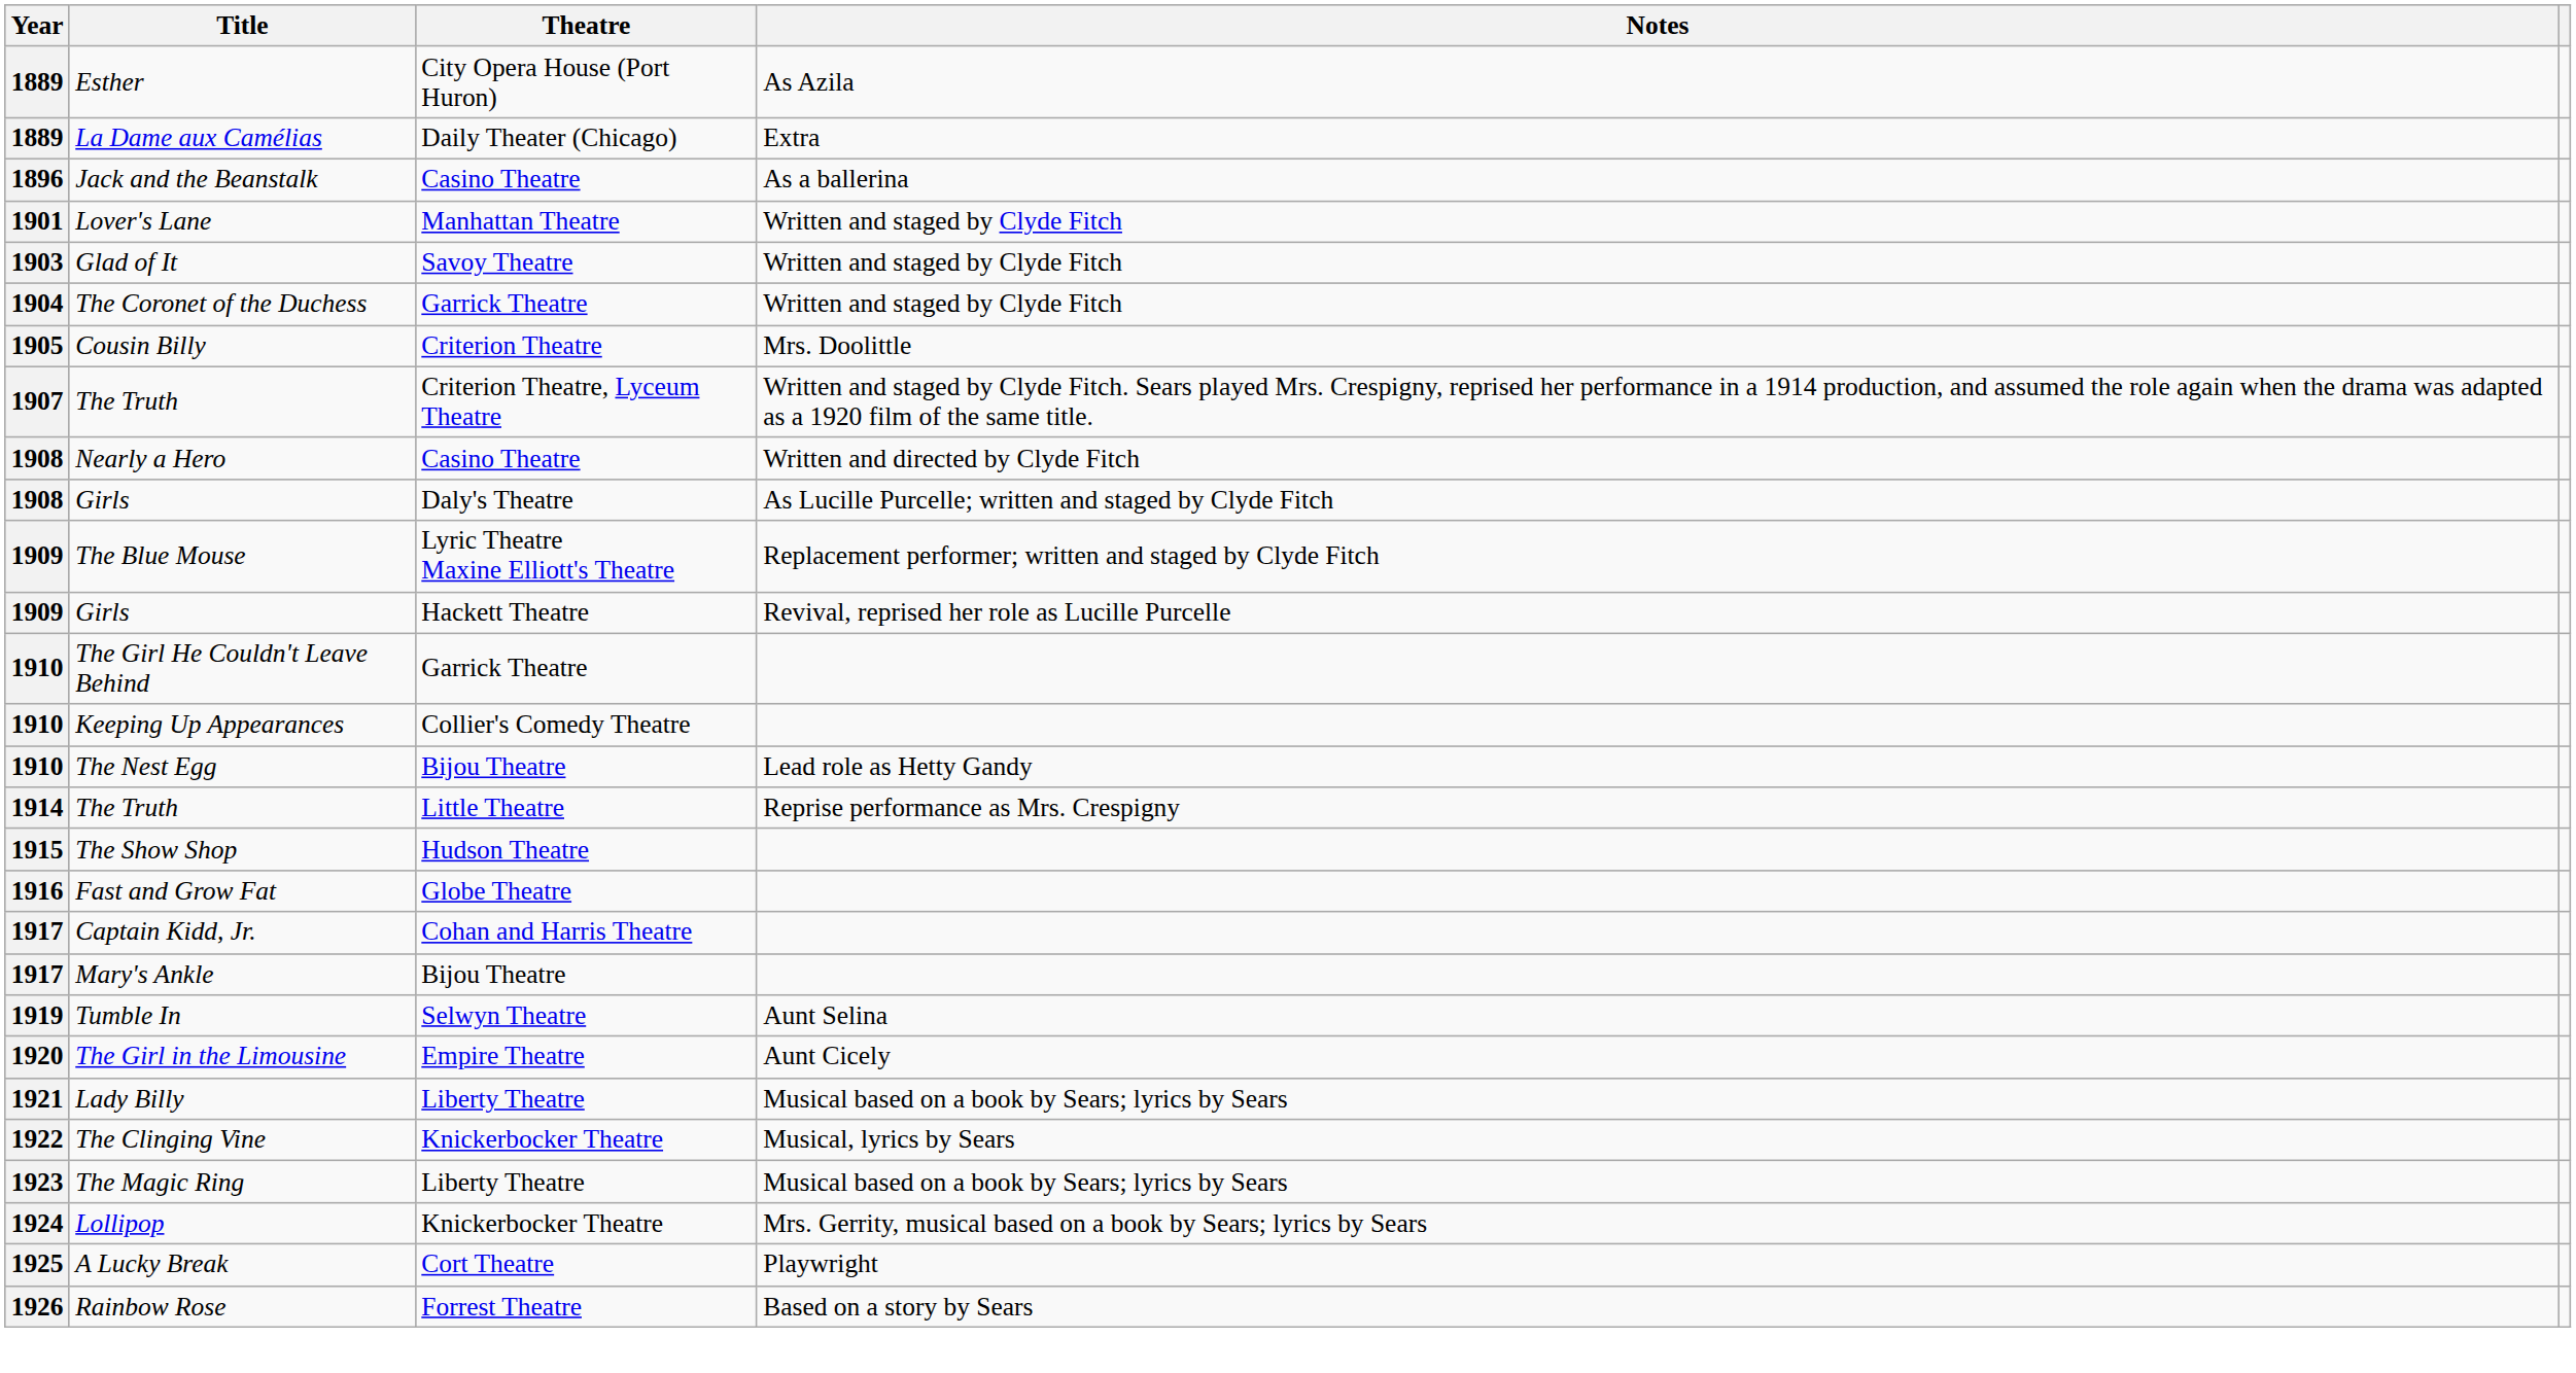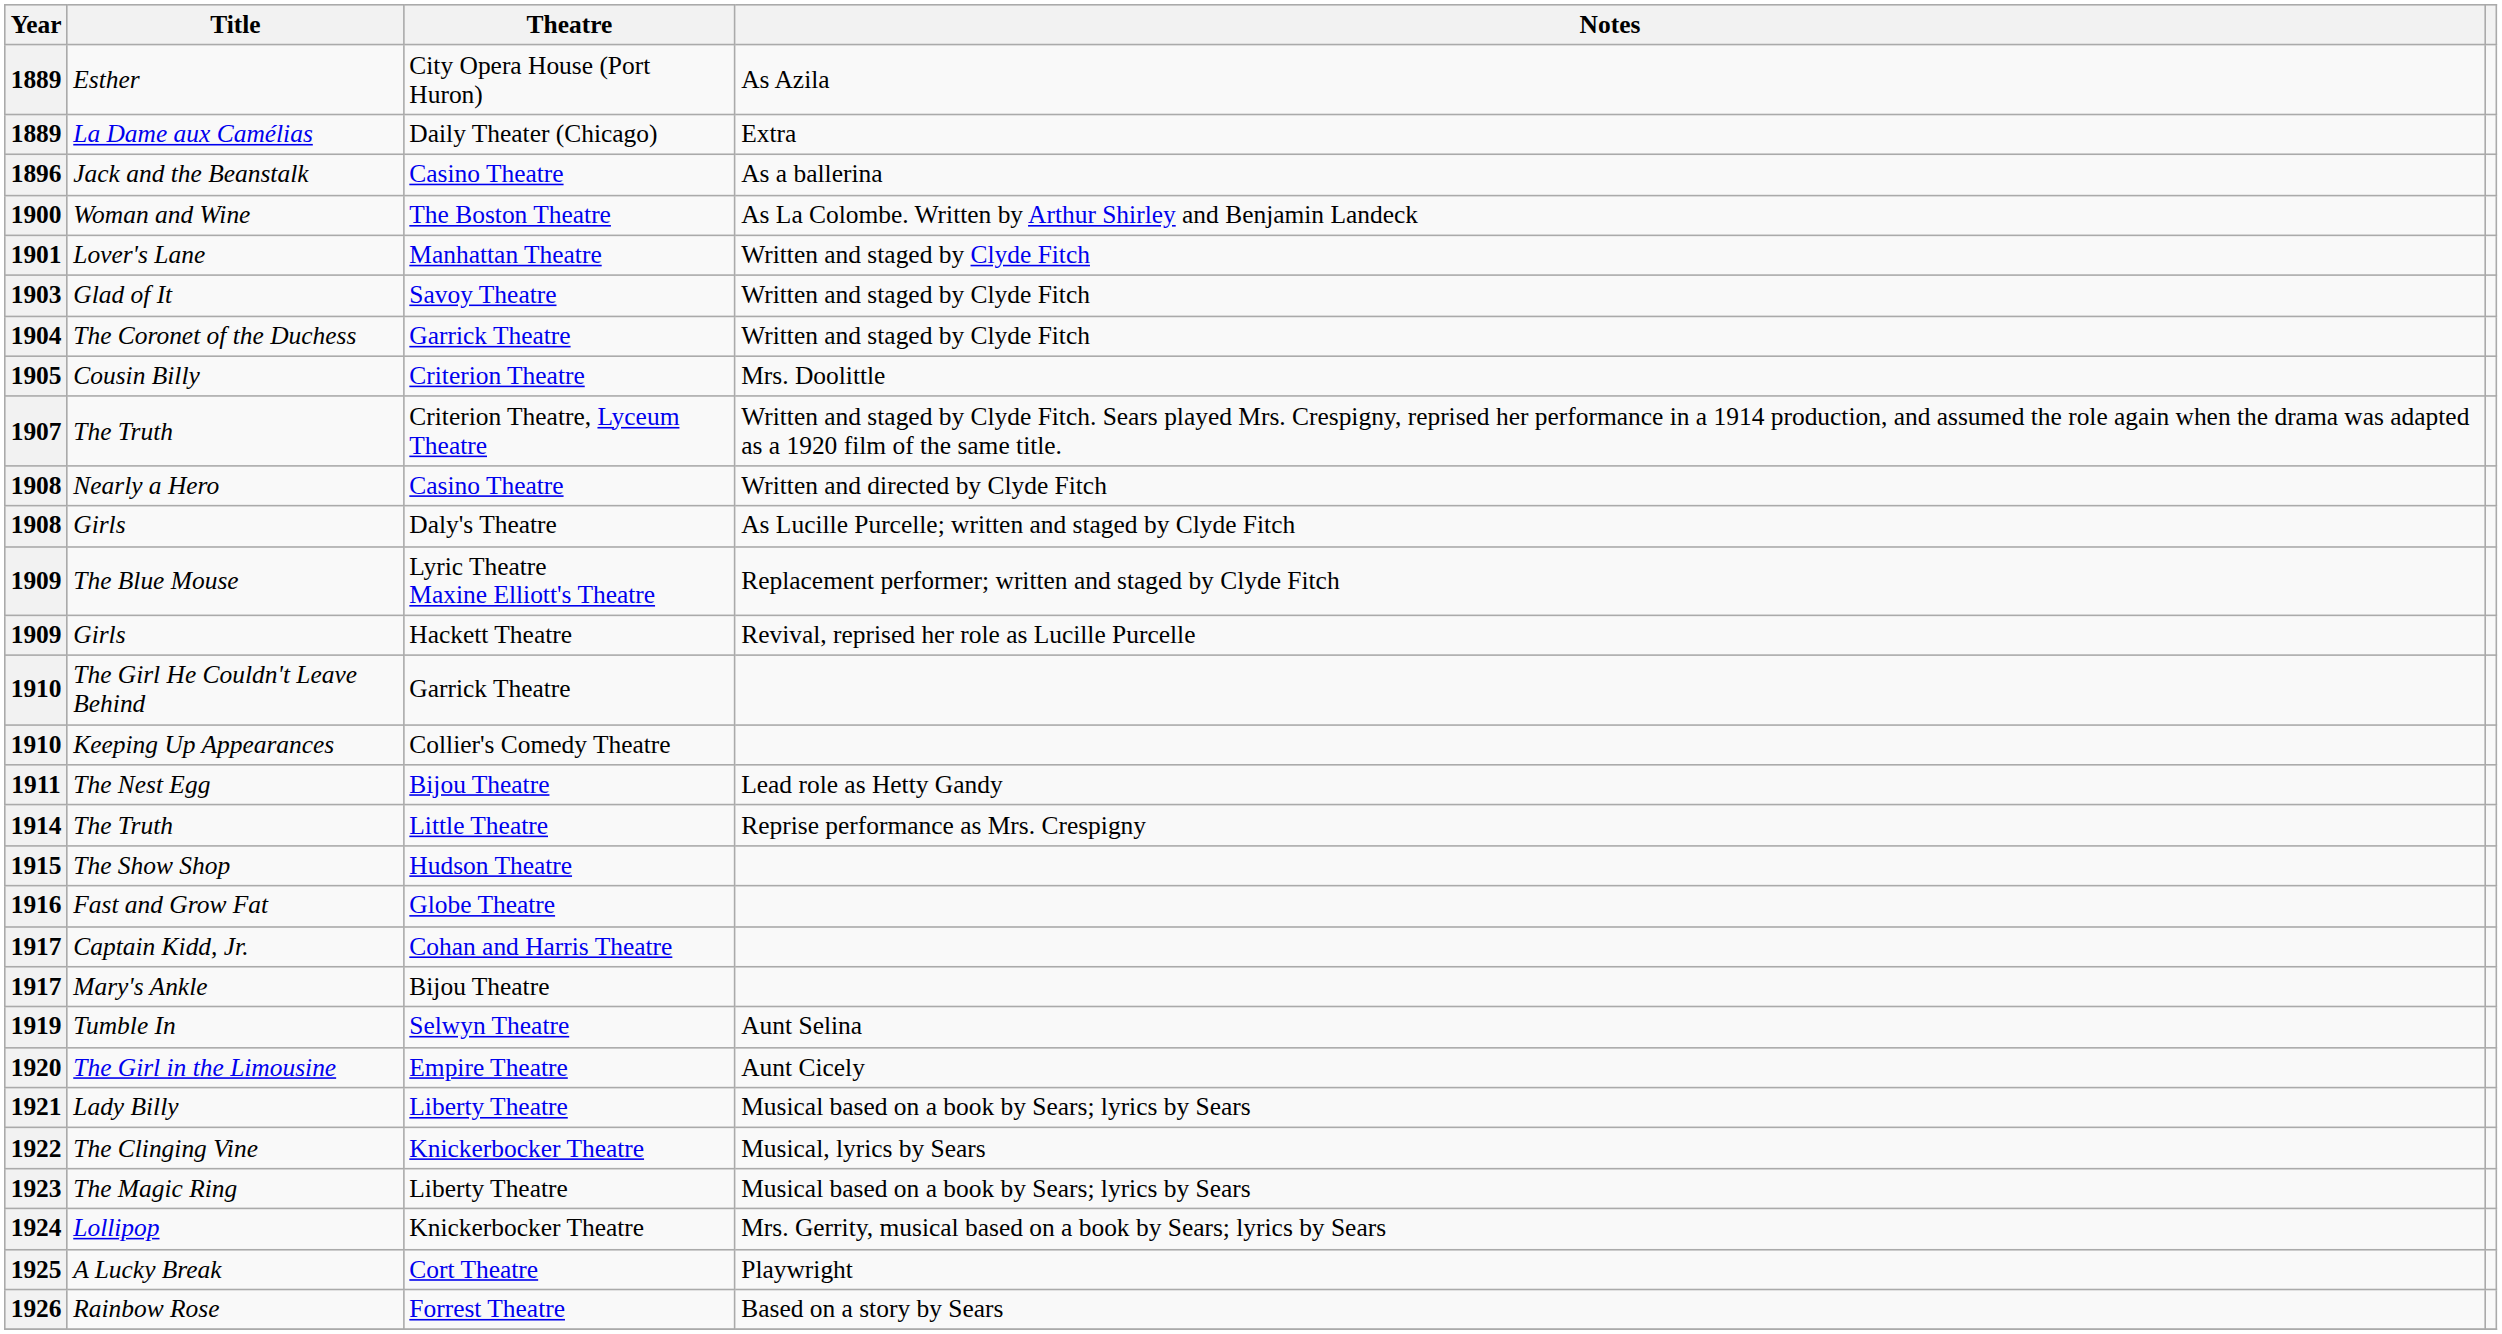+ row: 1900 | Woman and Wine | The Boston Theatre | As La Colombe. Written by Arthur Shirley and Benjamin Landeck
The Nest Egg | Year: 1910 -> 1911
